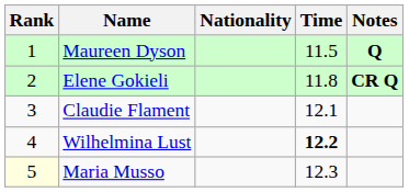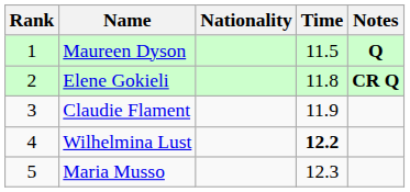Claudie Flament | Time: 12.1 -> 11.9
Maria Musso | Rank: lightyellow background -> no background
